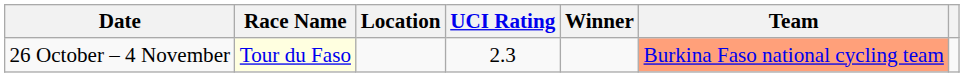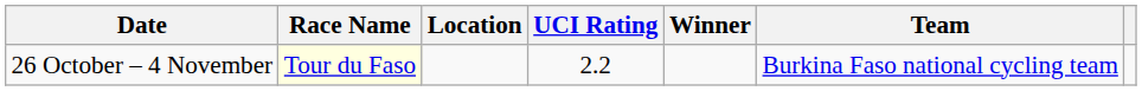26 October – 4 November | UCI Rating: 2.3 -> 2.2
26 October – 4 November | Team: lightsalmon background -> no background
